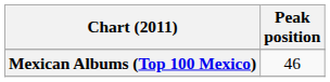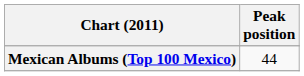Mexican Albums (Top 100 Mexico) | Peak position: 46 -> 44
